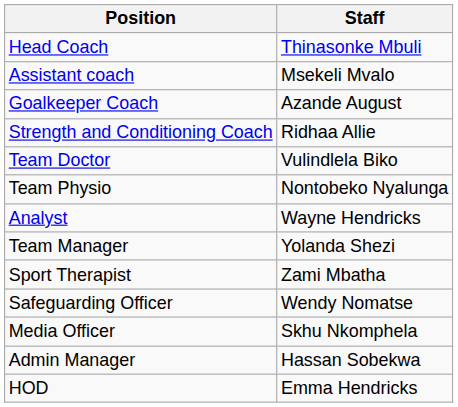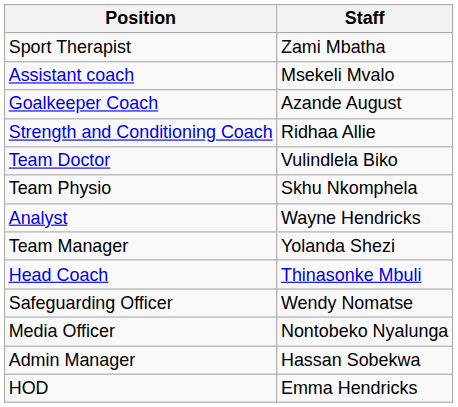rows swapped: Head Coach <-> Sport Therapist
Team Physio | Staff: Nontobeko Nyalunga -> Skhu Nkomphela
Media Officer | Staff: Skhu Nkomphela -> Nontobeko Nyalunga
